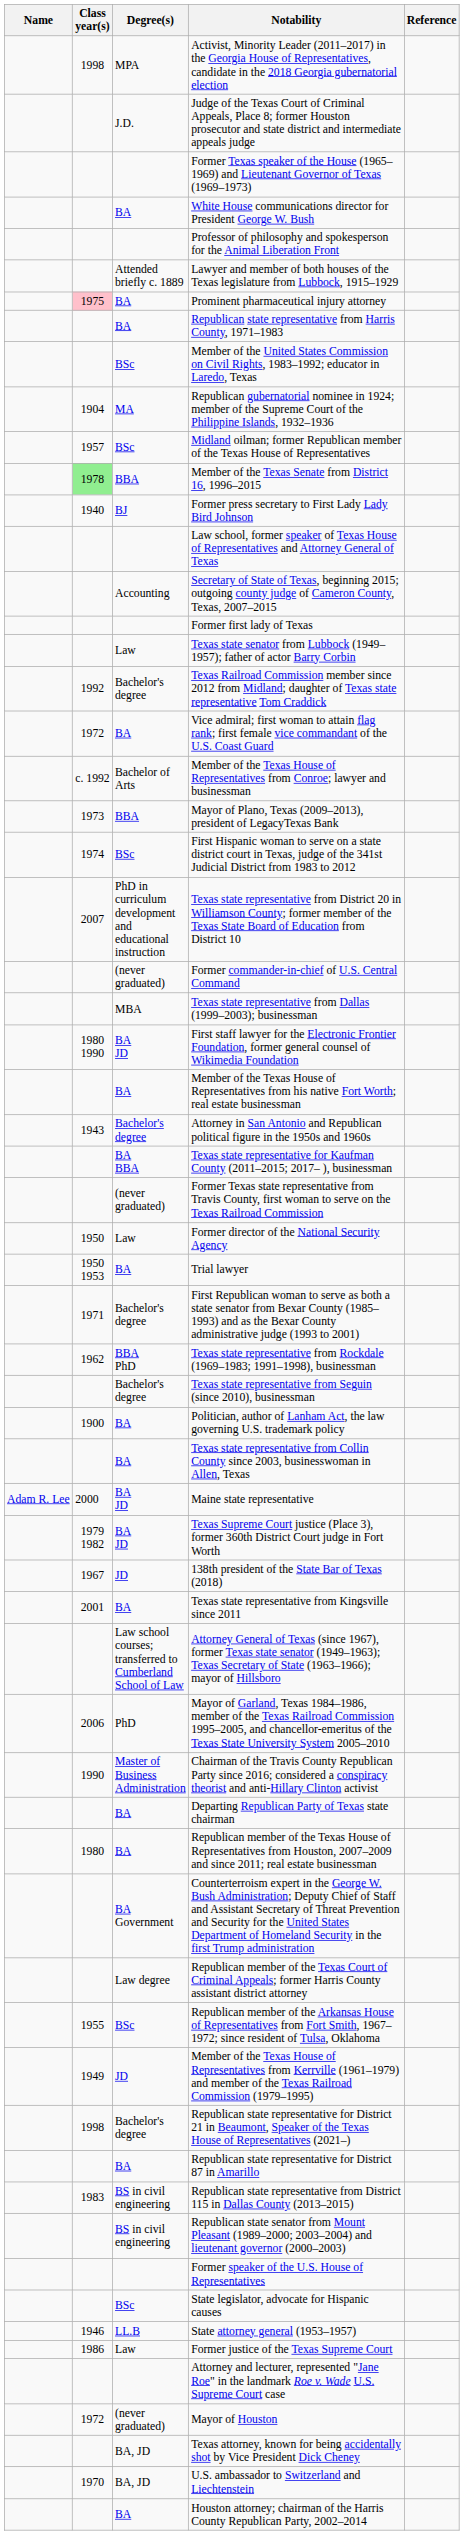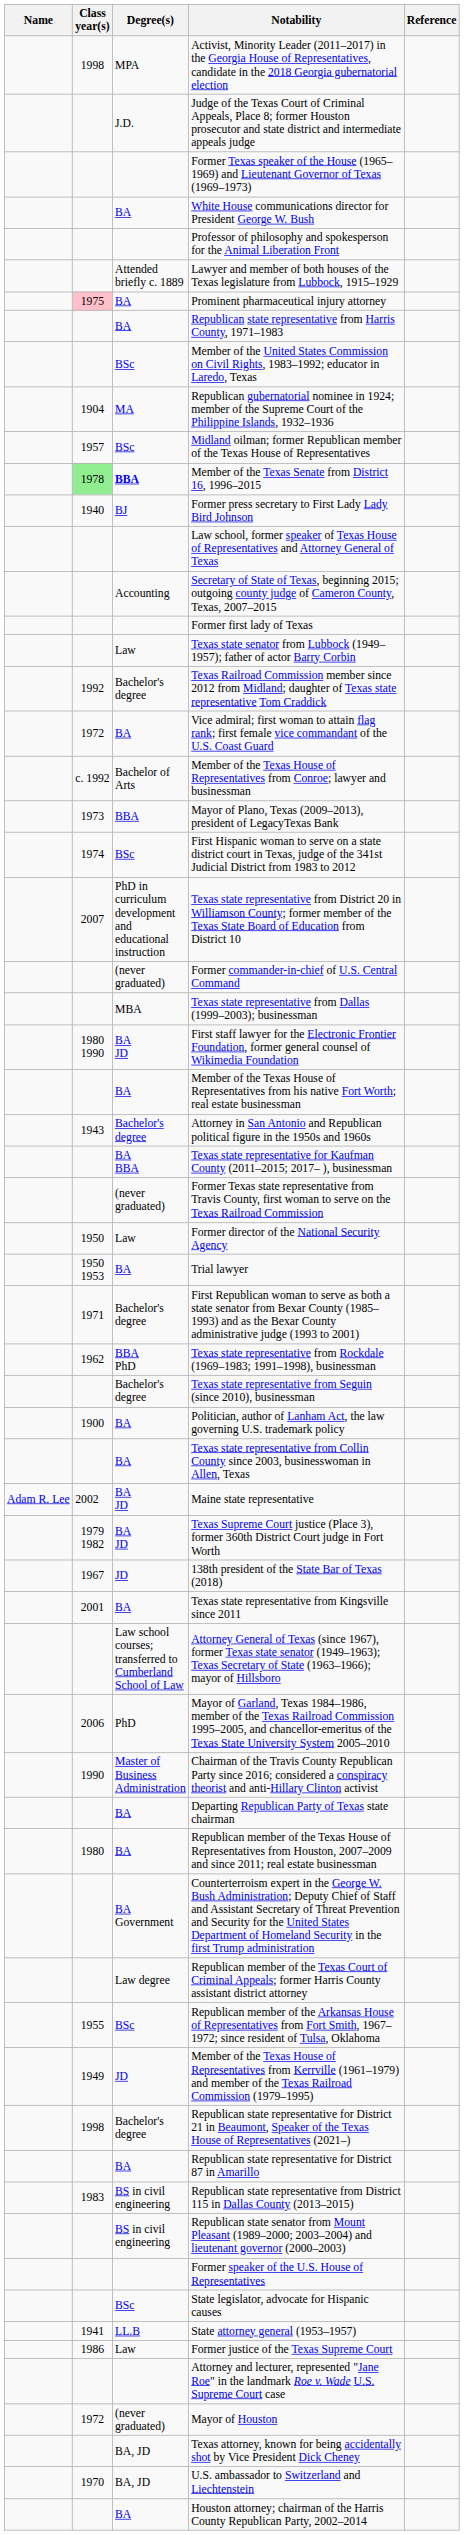Member of the Texas Senate from District 16, 1996–2015 | Degree(s): normal -> bold
Maine state representative | Class year(s): 2000 -> 2002
State attorney general (1953–1957) | Class year(s): 1946 -> 1941
